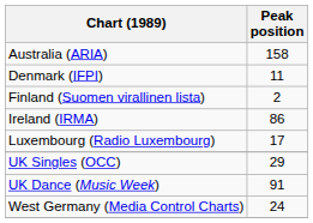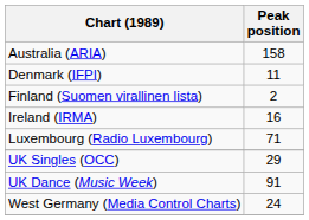Ireland (IRMA) | Peak position: 86 -> 16
Luxembourg (Radio Luxembourg) | Peak position: 17 -> 71
